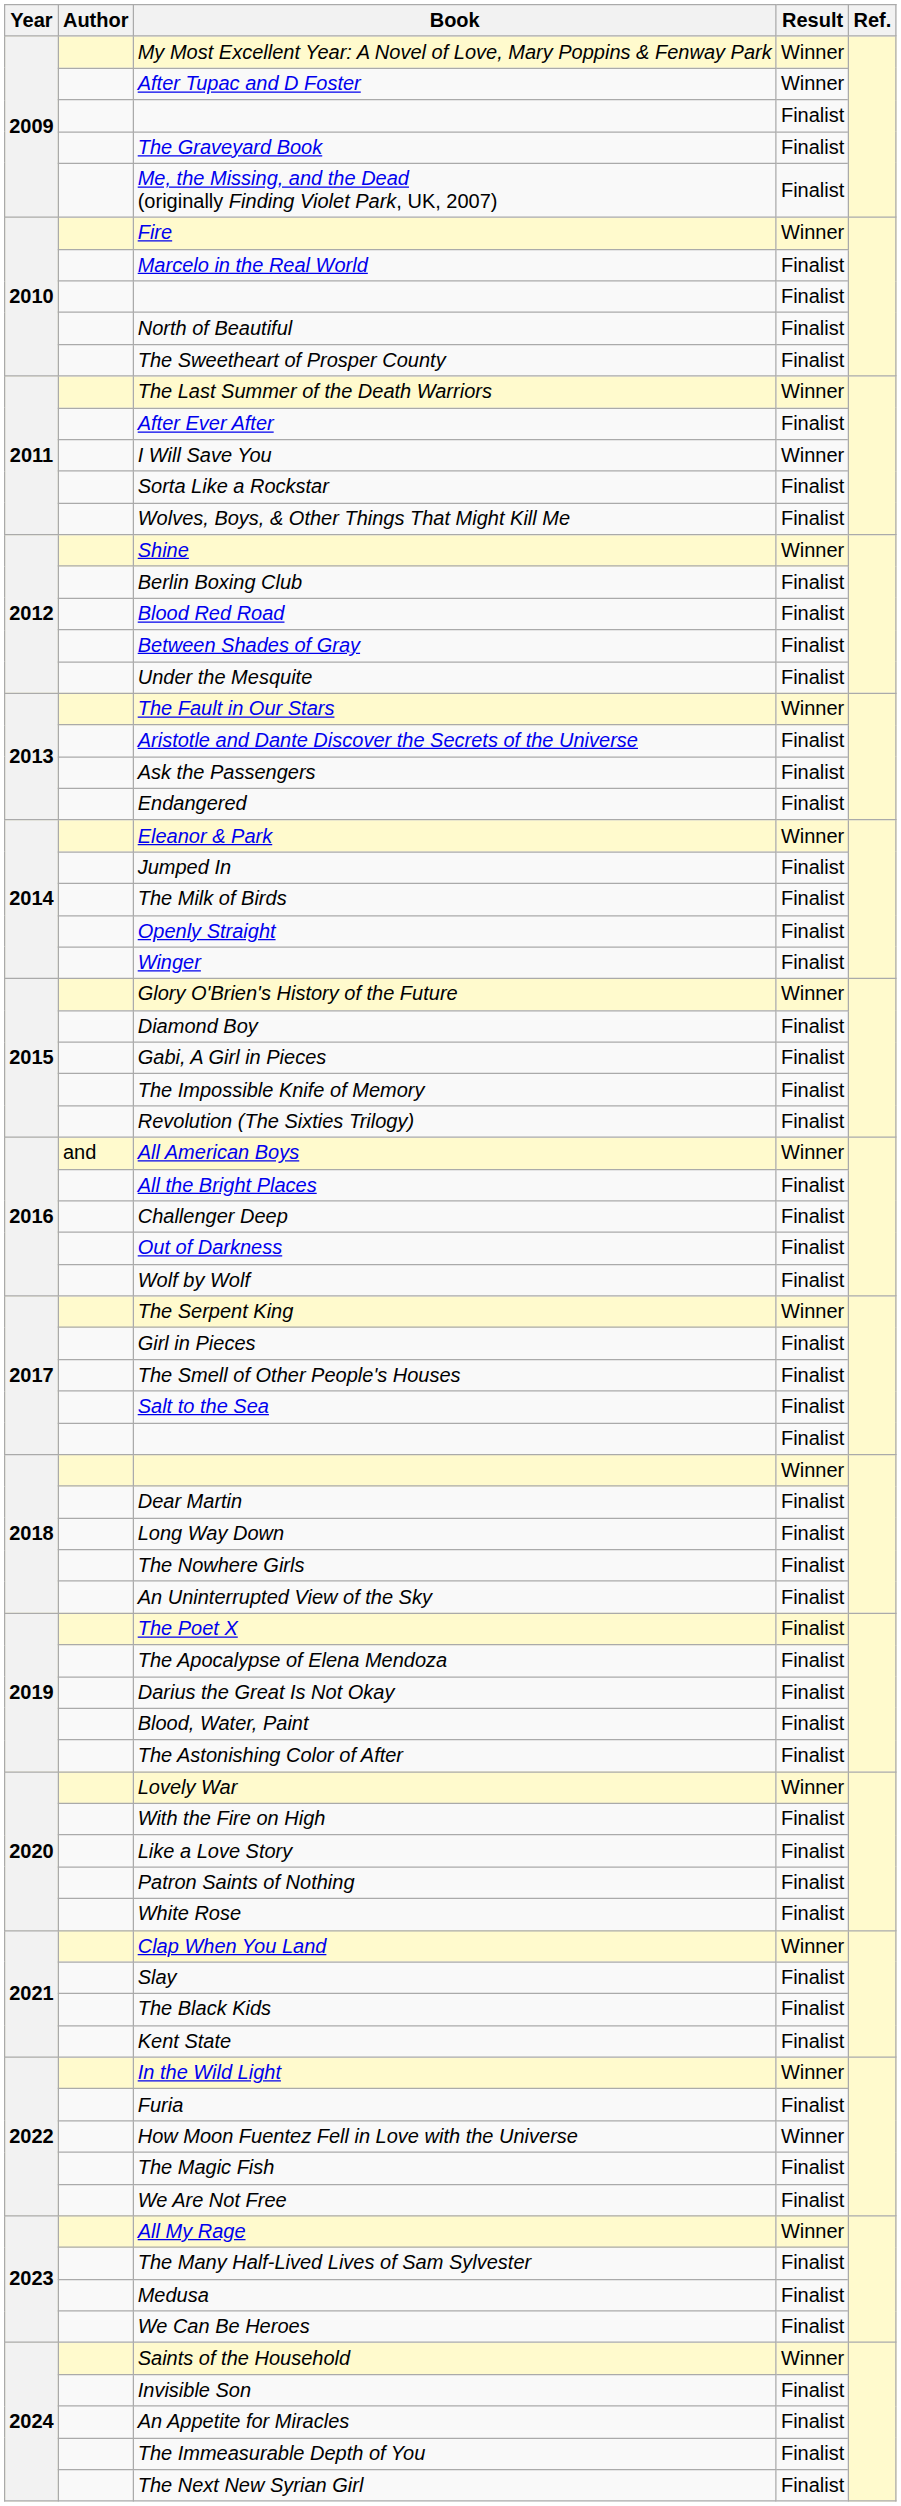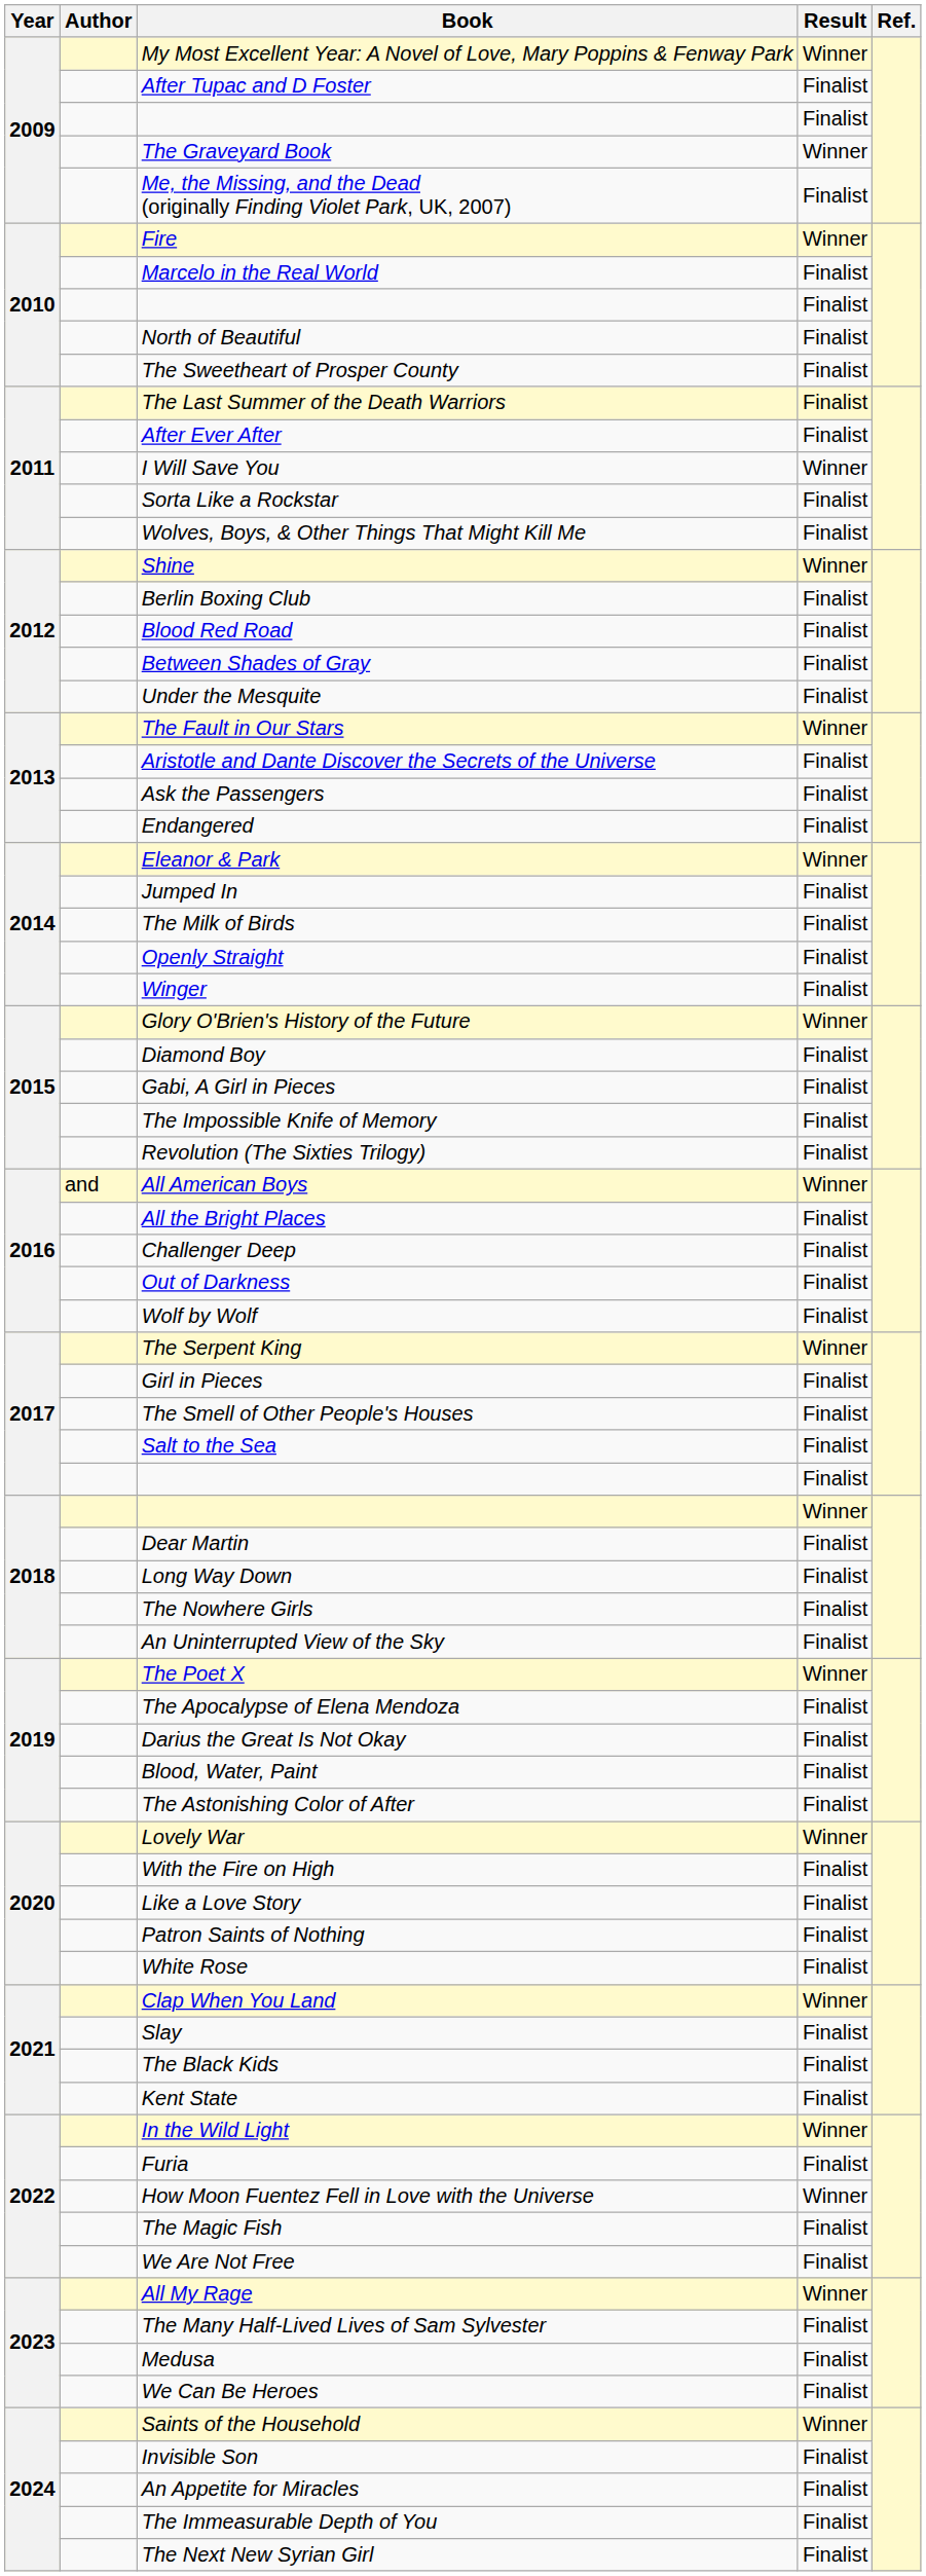After Tupac and D Foster | Result: Winner -> Finalist
The Graveyard Book | Result: Finalist -> Winner
The Last Summer of the Death Warriors | Result: Winner -> Finalist
The Poet X | Result: Finalist -> Winner
